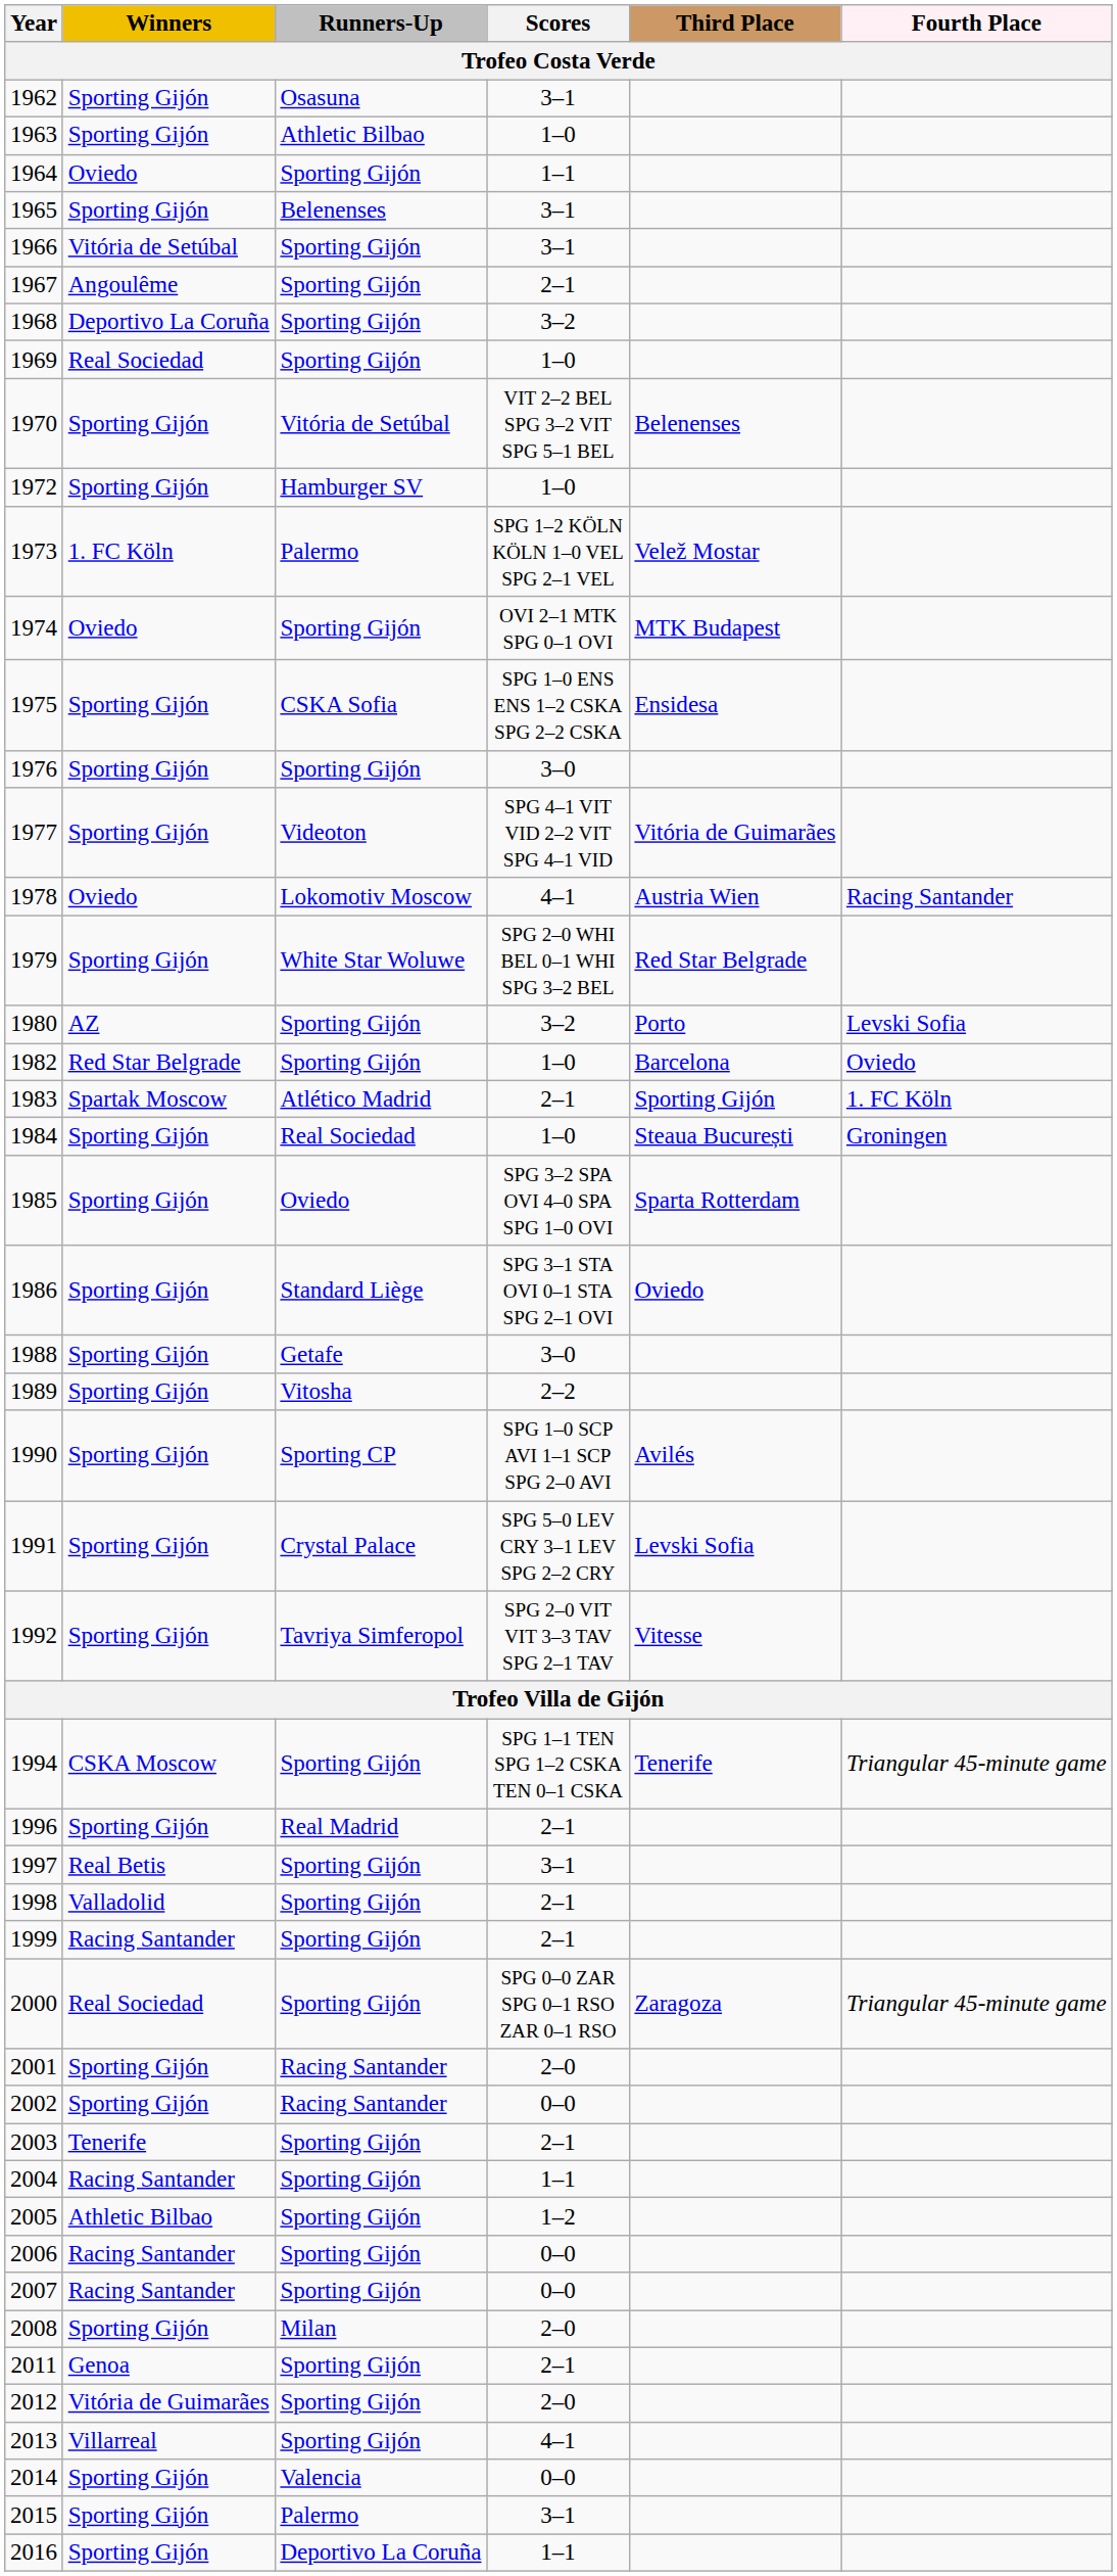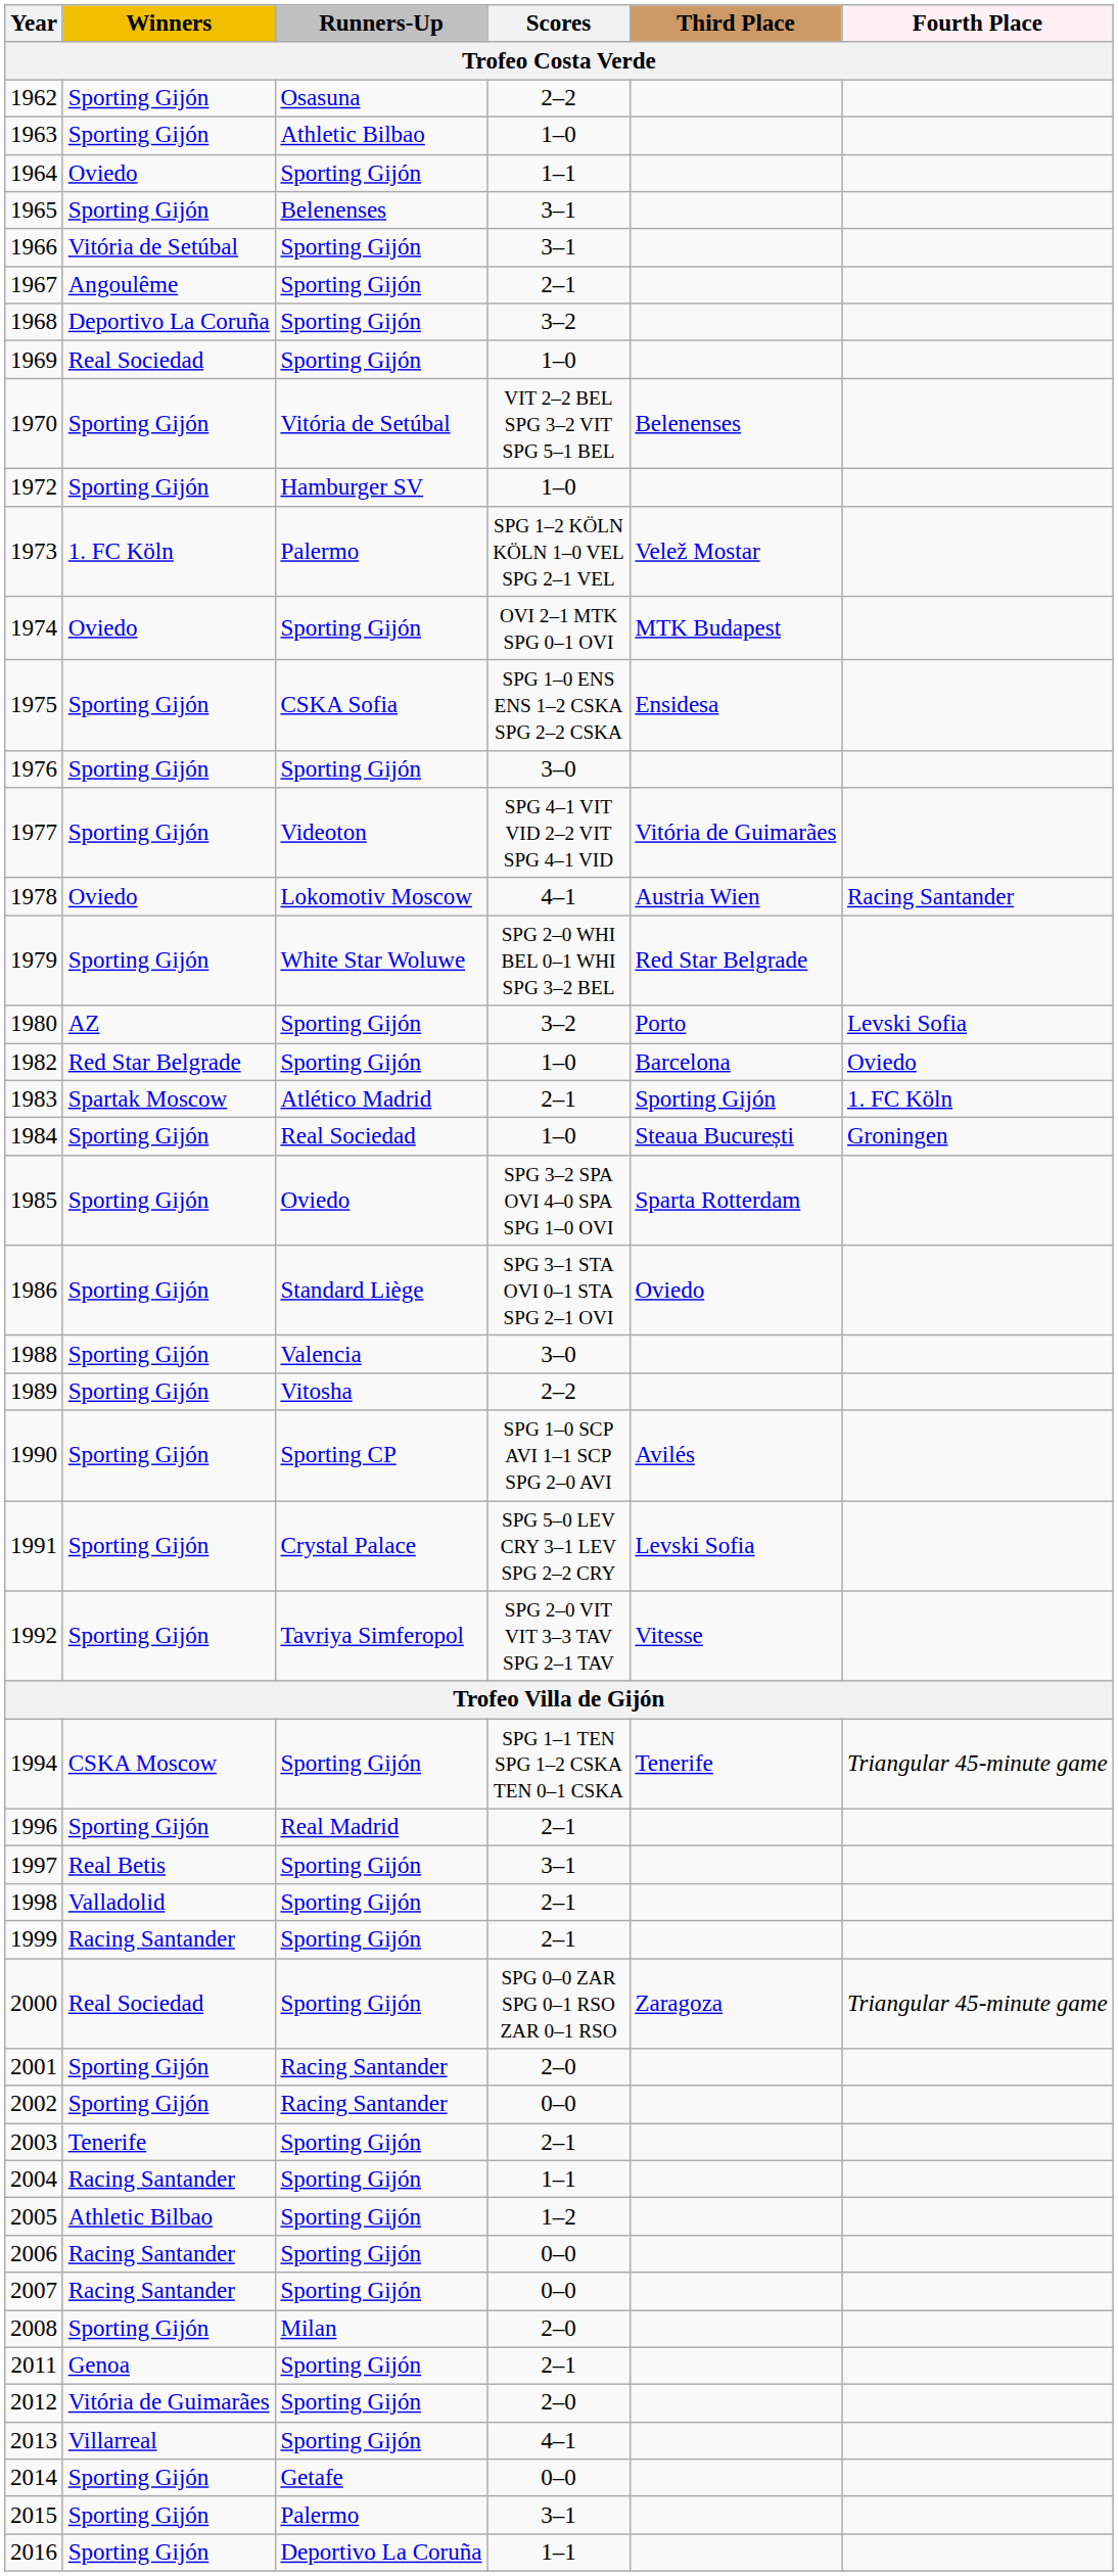1962 | Scores: 3–1 -> 2–2
1988 | Runners-Up: Getafe -> Valencia
2014 | Runners-Up: Valencia -> Getafe
